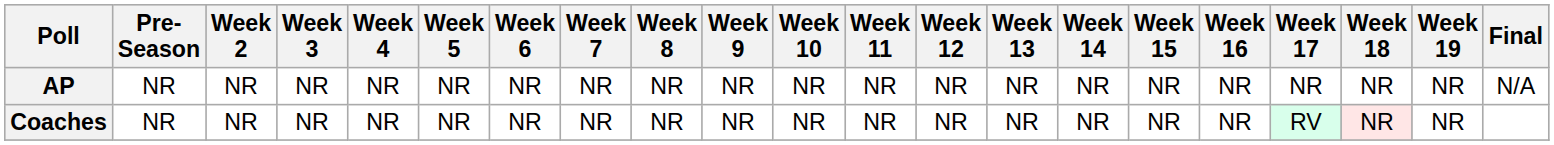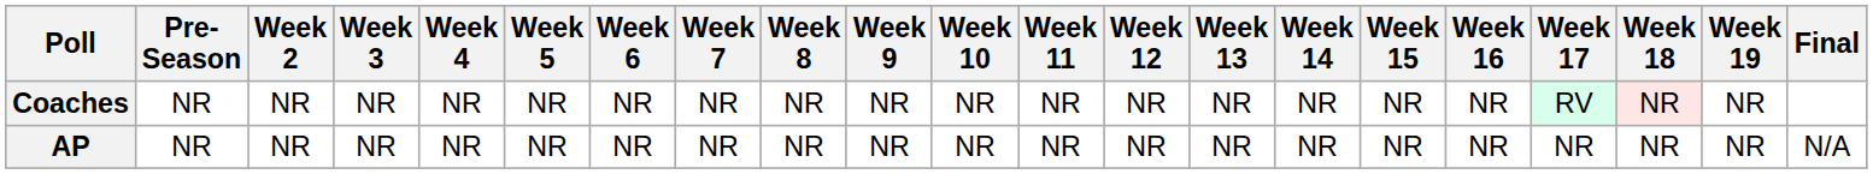rows swapped: AP <-> Coaches
